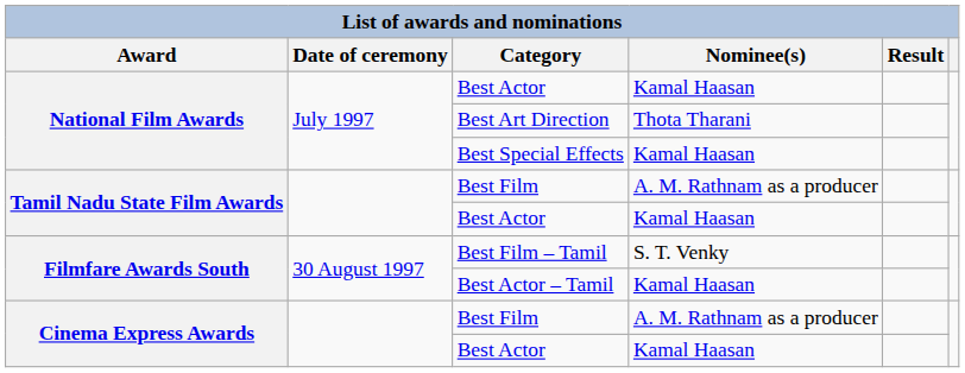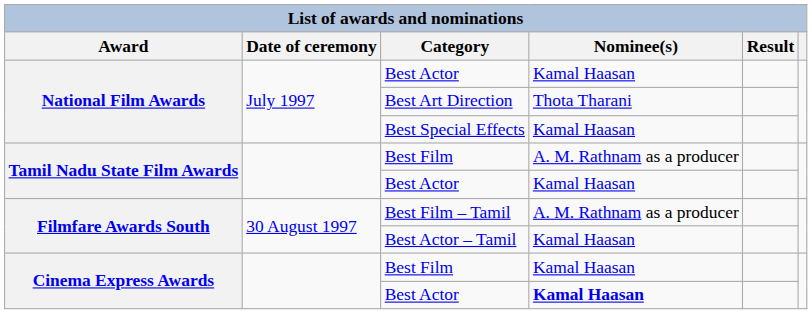Best Film – Tamil | Nominee(s): S. T. Venky -> A. M. Rathnam as a producer
Cinema Express Awards / Best Film | Nominee(s): A. M. Rathnam as a producer -> Kamal Haasan
Cinema Express Awards / Best Actor | Nominee(s): normal -> bold
